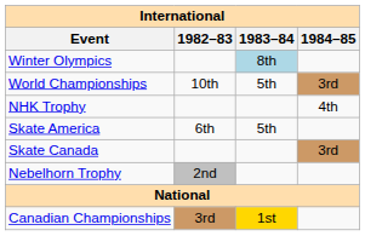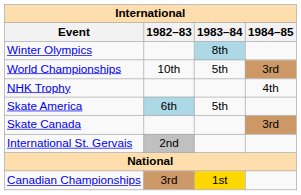Skate America | 1982–83: no background -> lightblue background
+ row: International St. Gervais | 2nd
- row: Nebelhorn Trophy | 2nd
